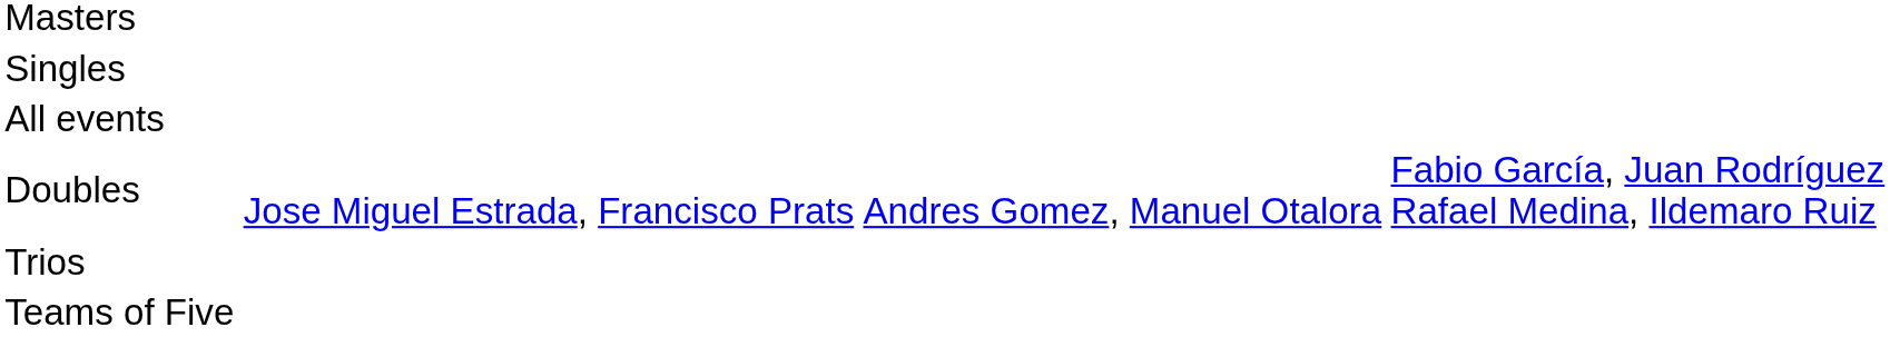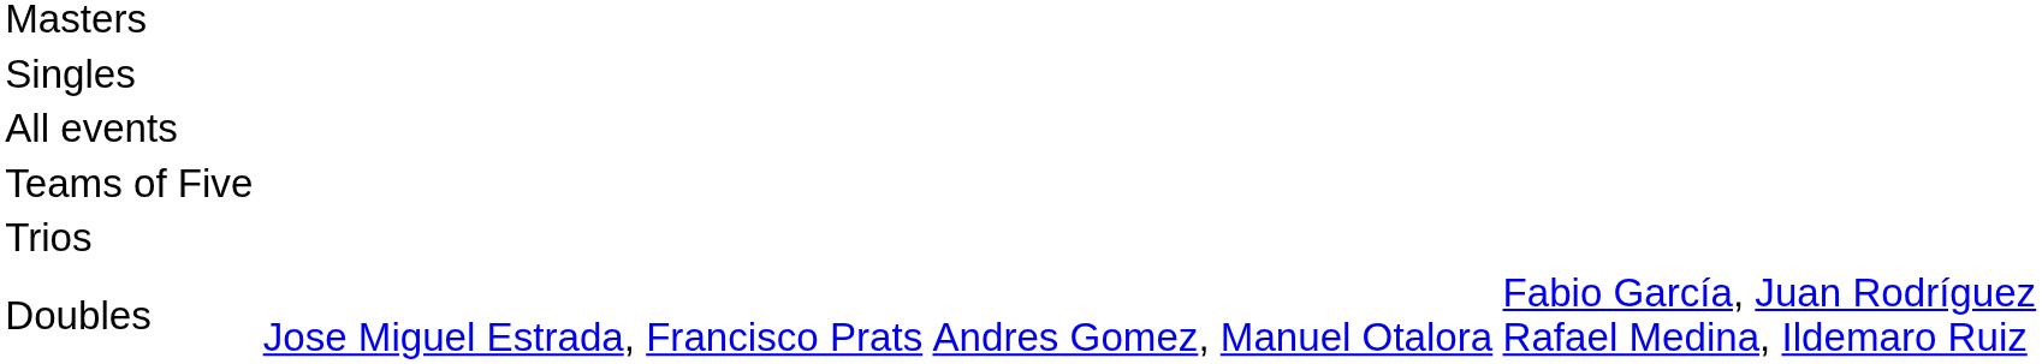rows swapped: Doubles <-> Teams of Five
